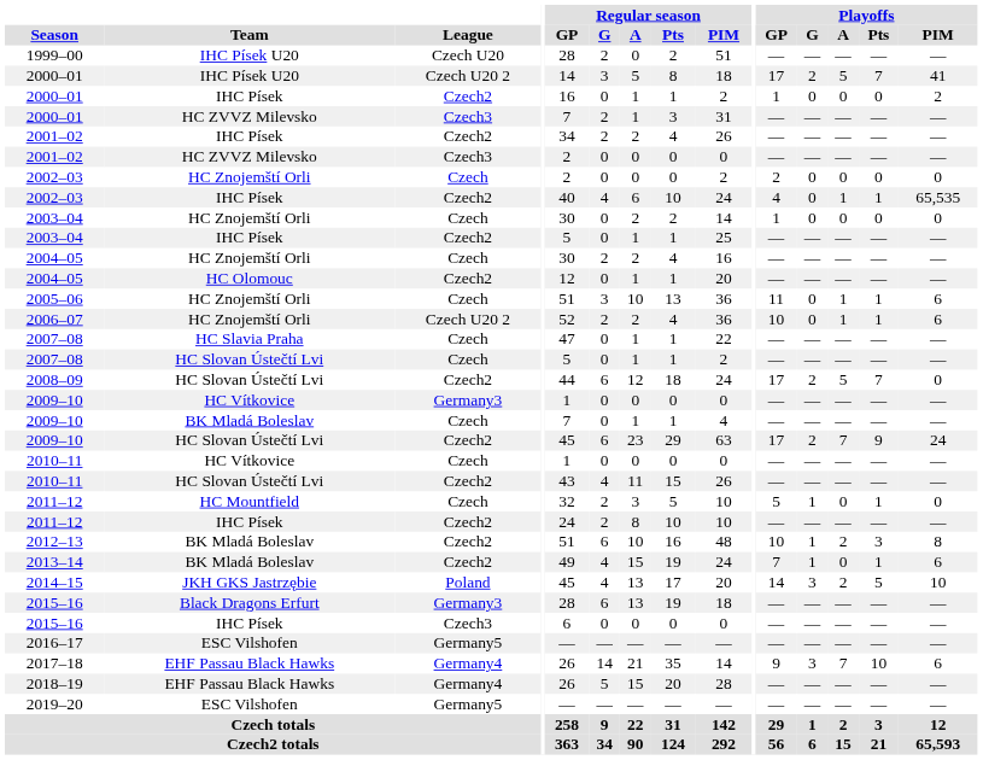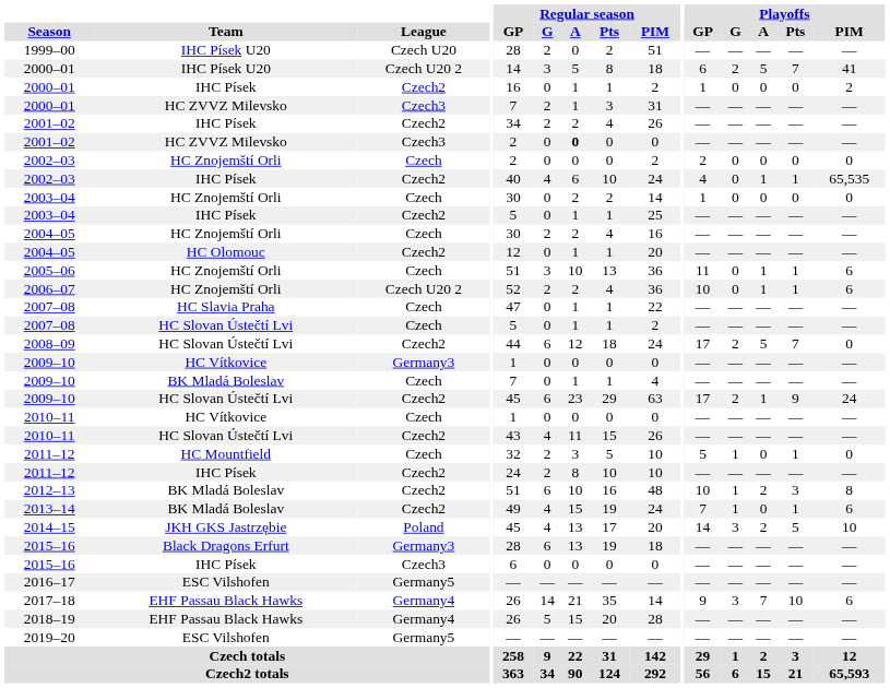2000–01 / IHC Písek U20 | Playoffs / GP: 17 -> 6
2001–02 / HC ZVVZ Milevsko | Regular season / A: normal -> bold
2009–10 / HC Slovan Ústečtí Lvi | Playoffs / A: 7 -> 1
